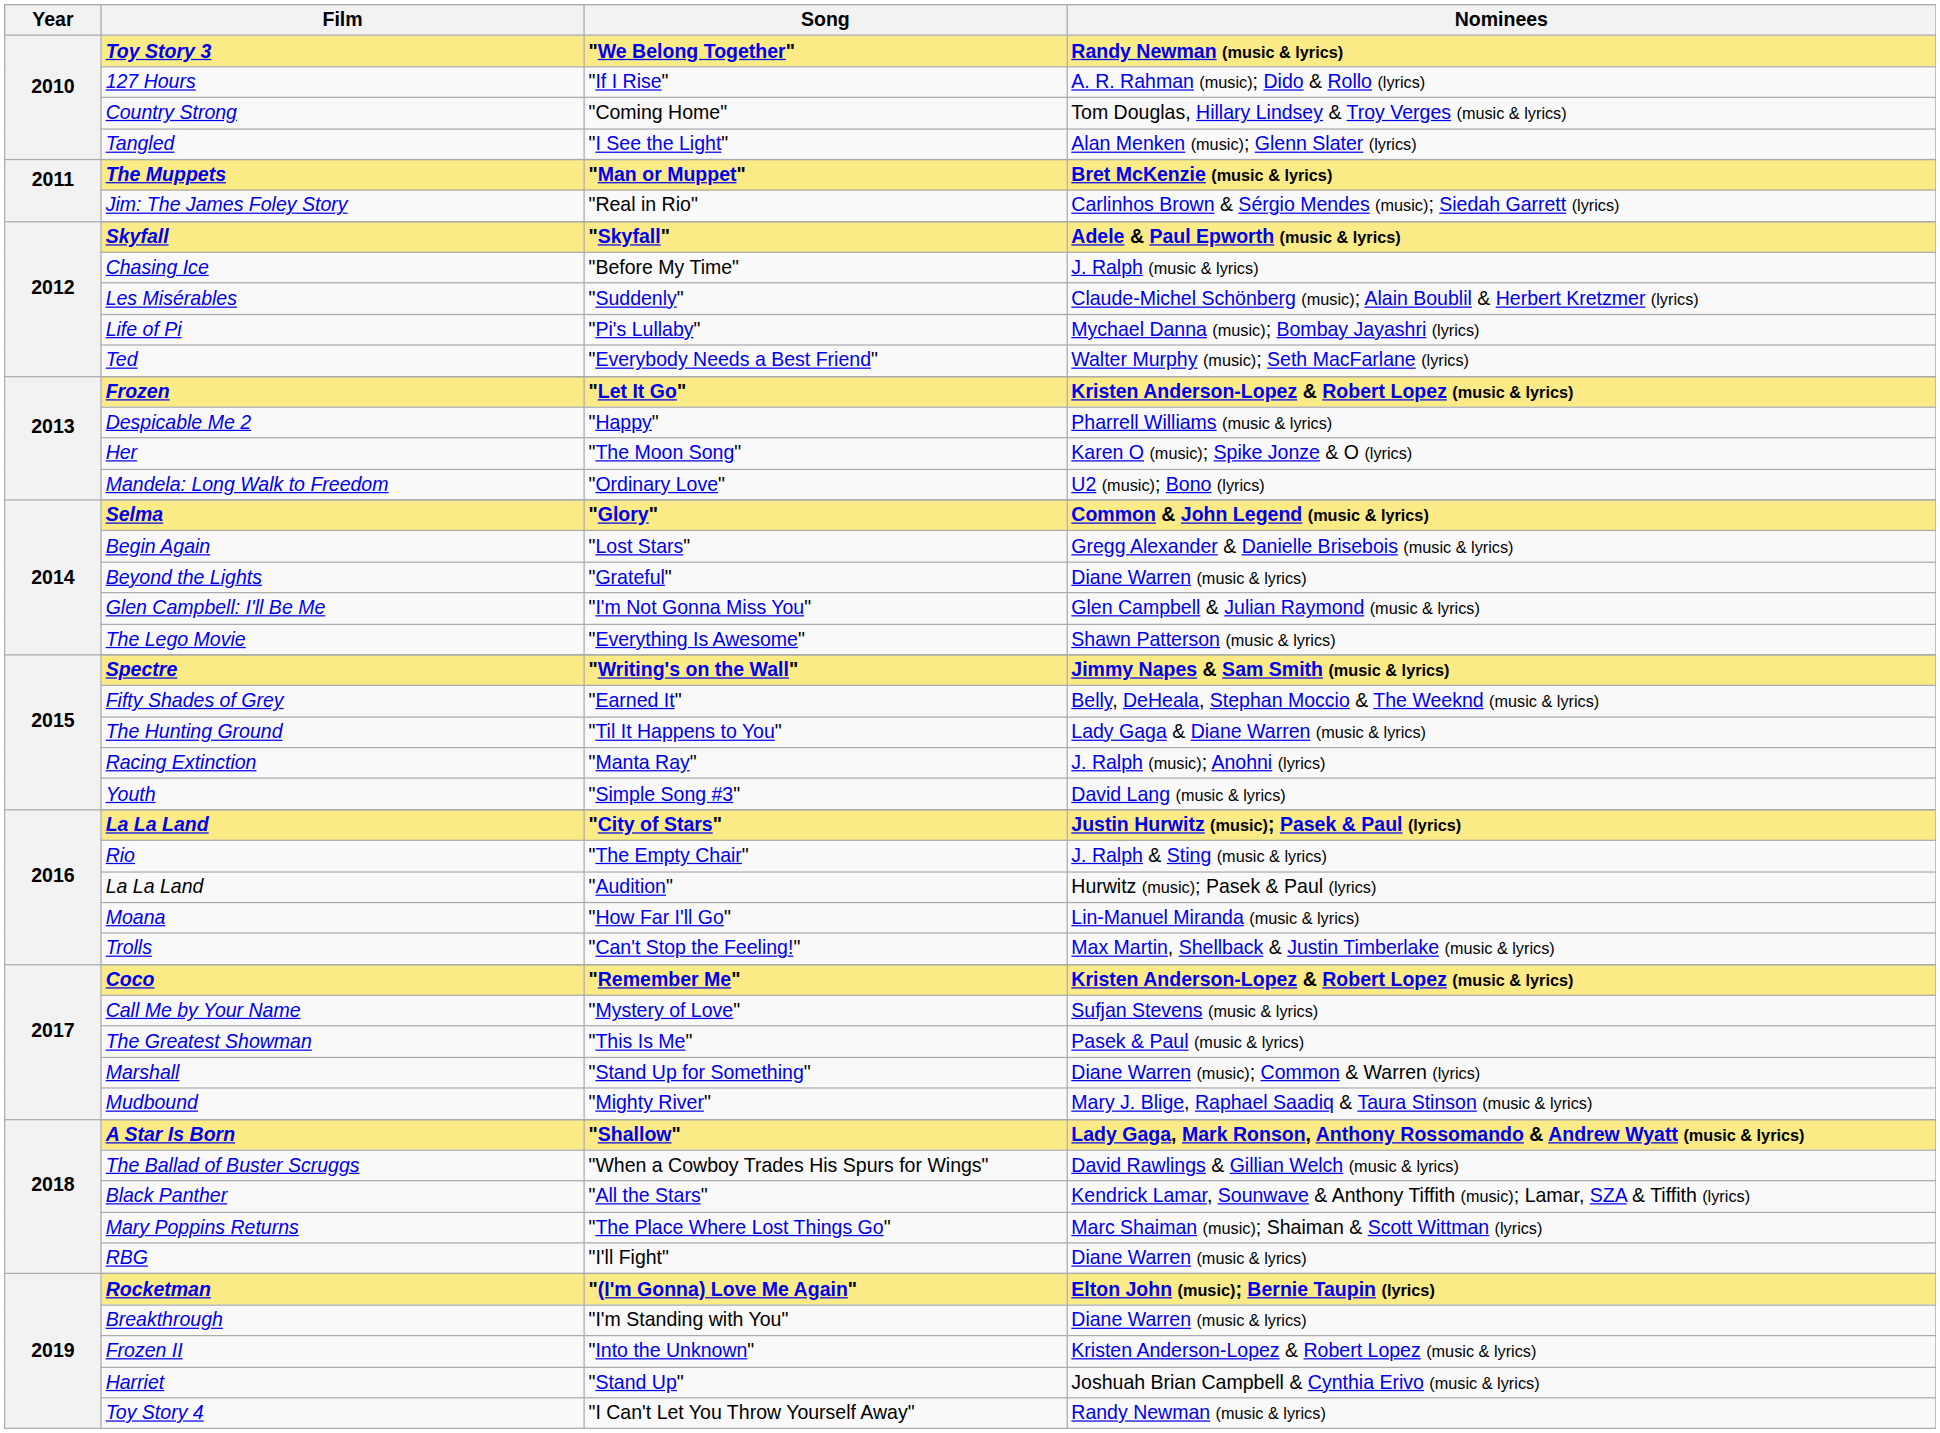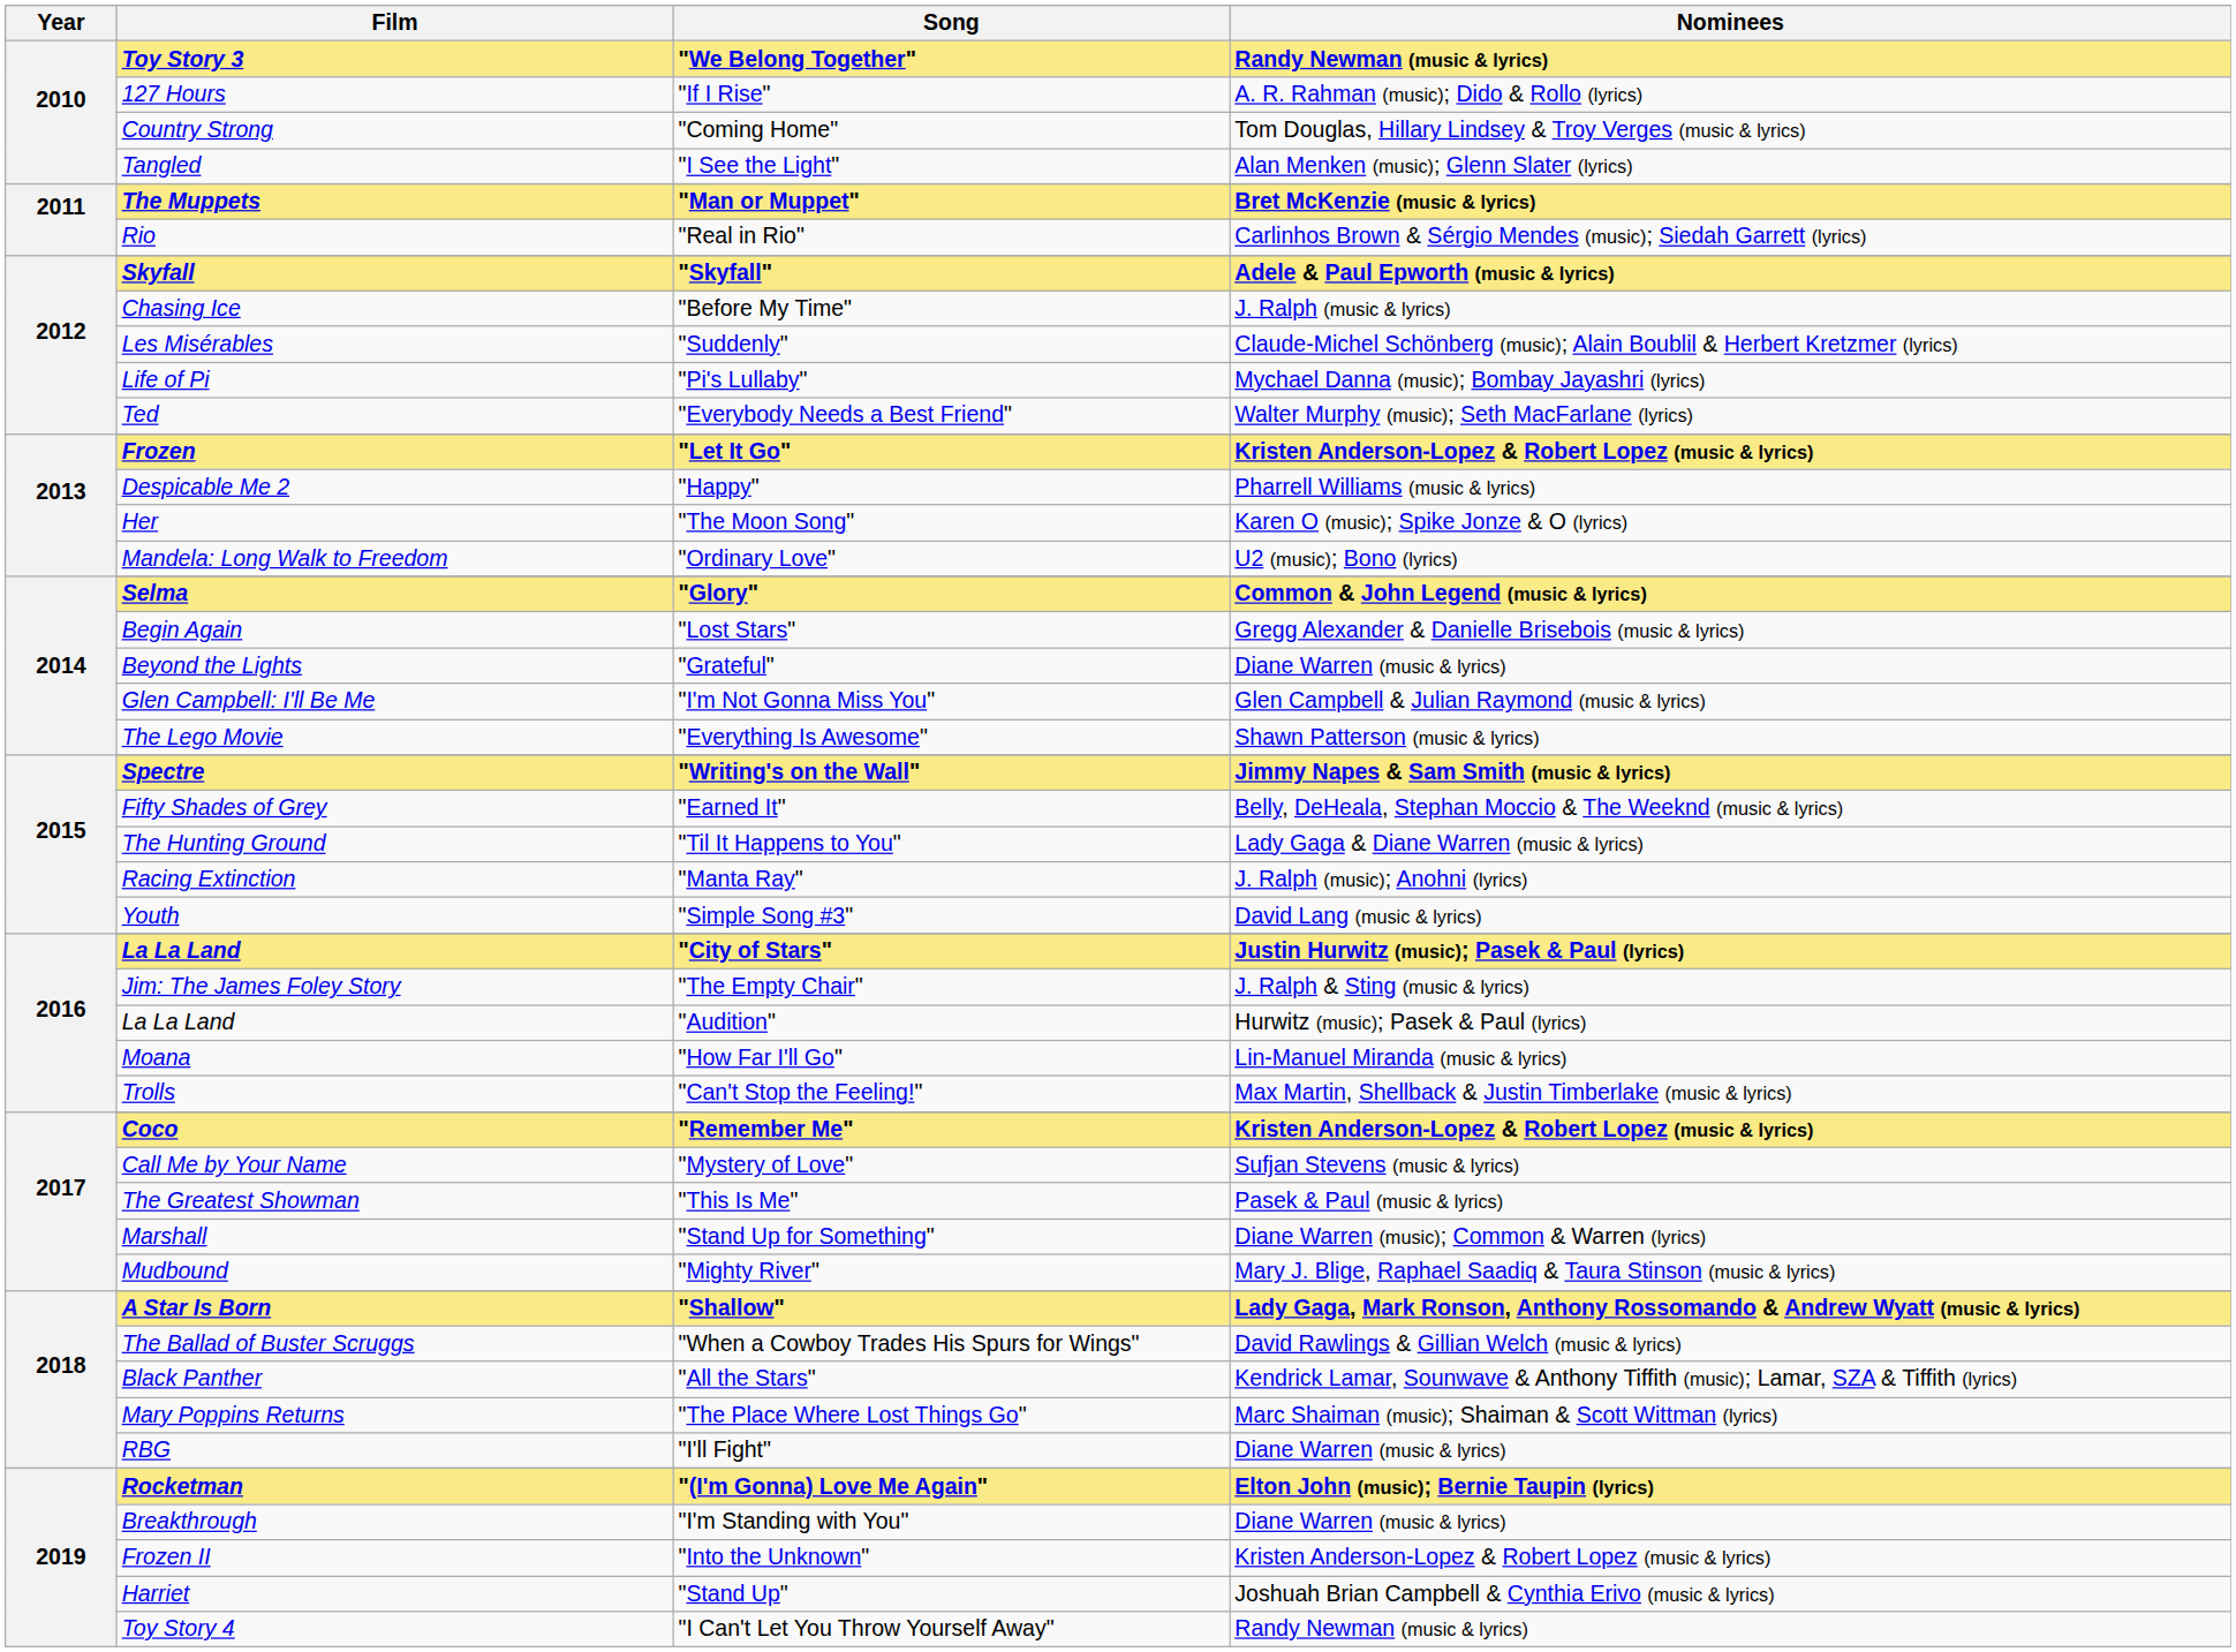"Real in Rio" | Film: Jim: The James Foley Story -> Rio
"The Empty Chair" | Film: Rio -> Jim: The James Foley Story
